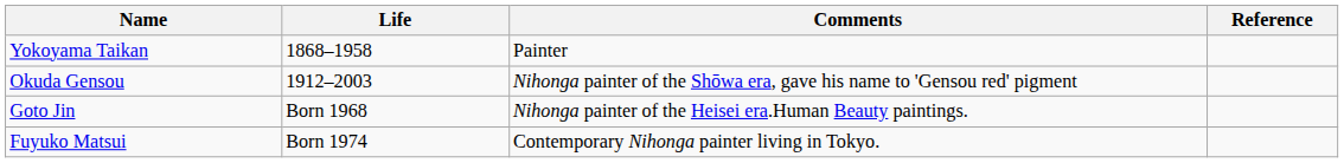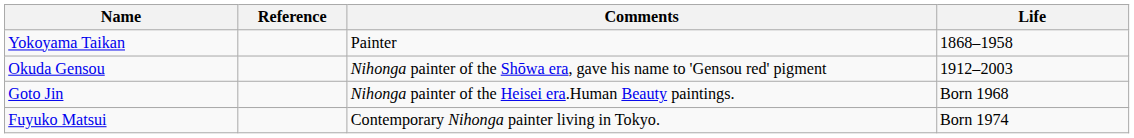columns swapped: Life <-> Reference
